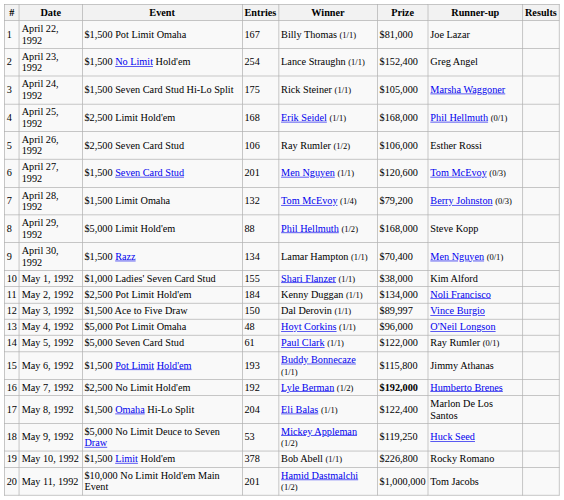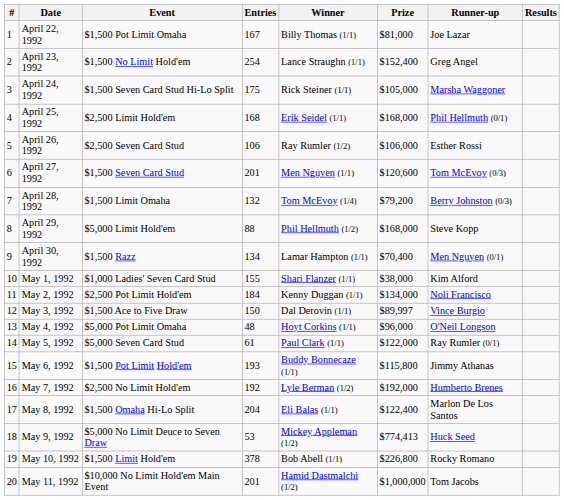May 7, 1992 | Prize: bold -> normal
May 9, 1992 | Prize: $119,250 -> $774,413
